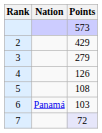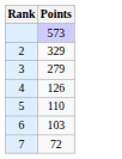- column: Nation | Panamá
2 | Points: 429 -> 329
5 | Points: 108 -> 110
7 | Points: lavender background -> no background
